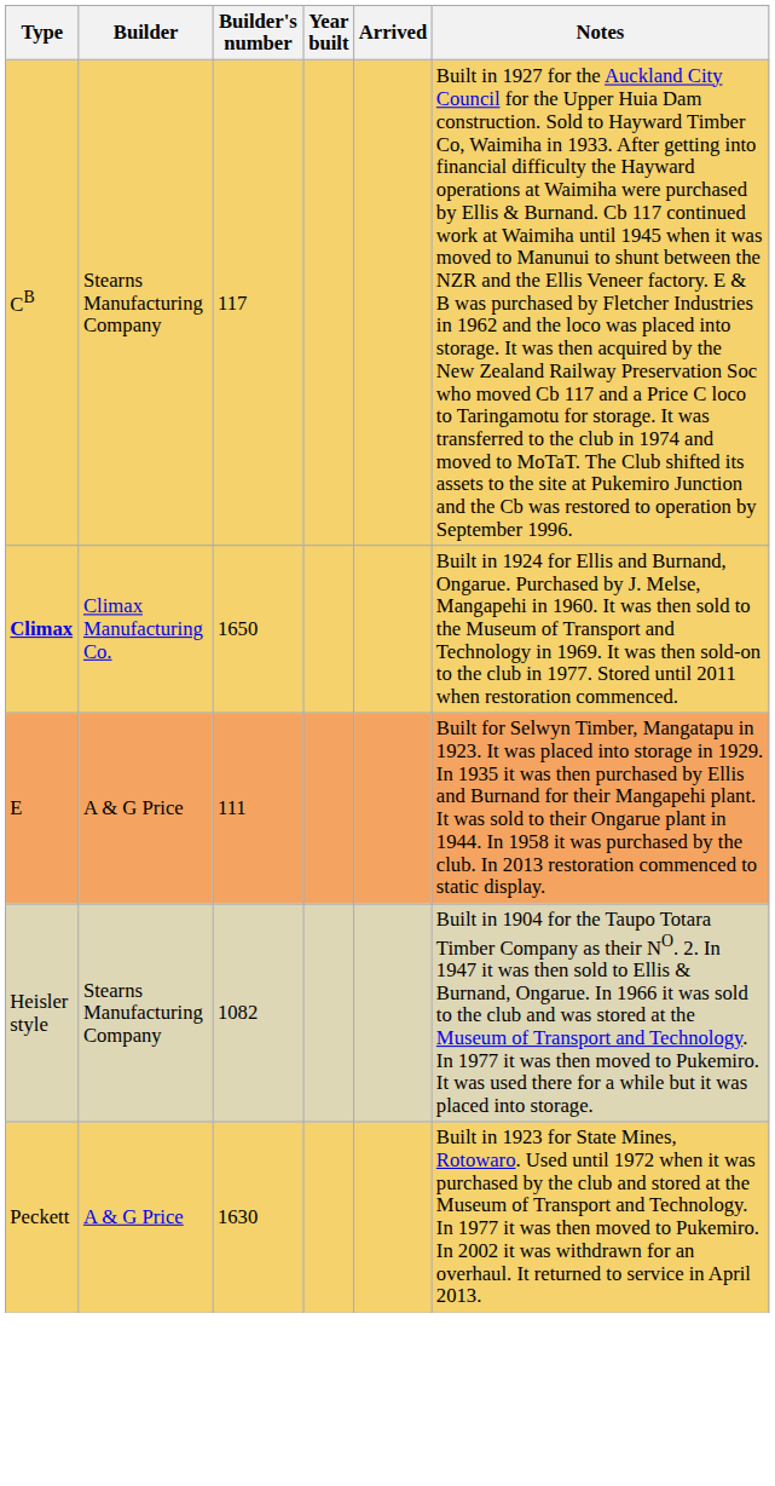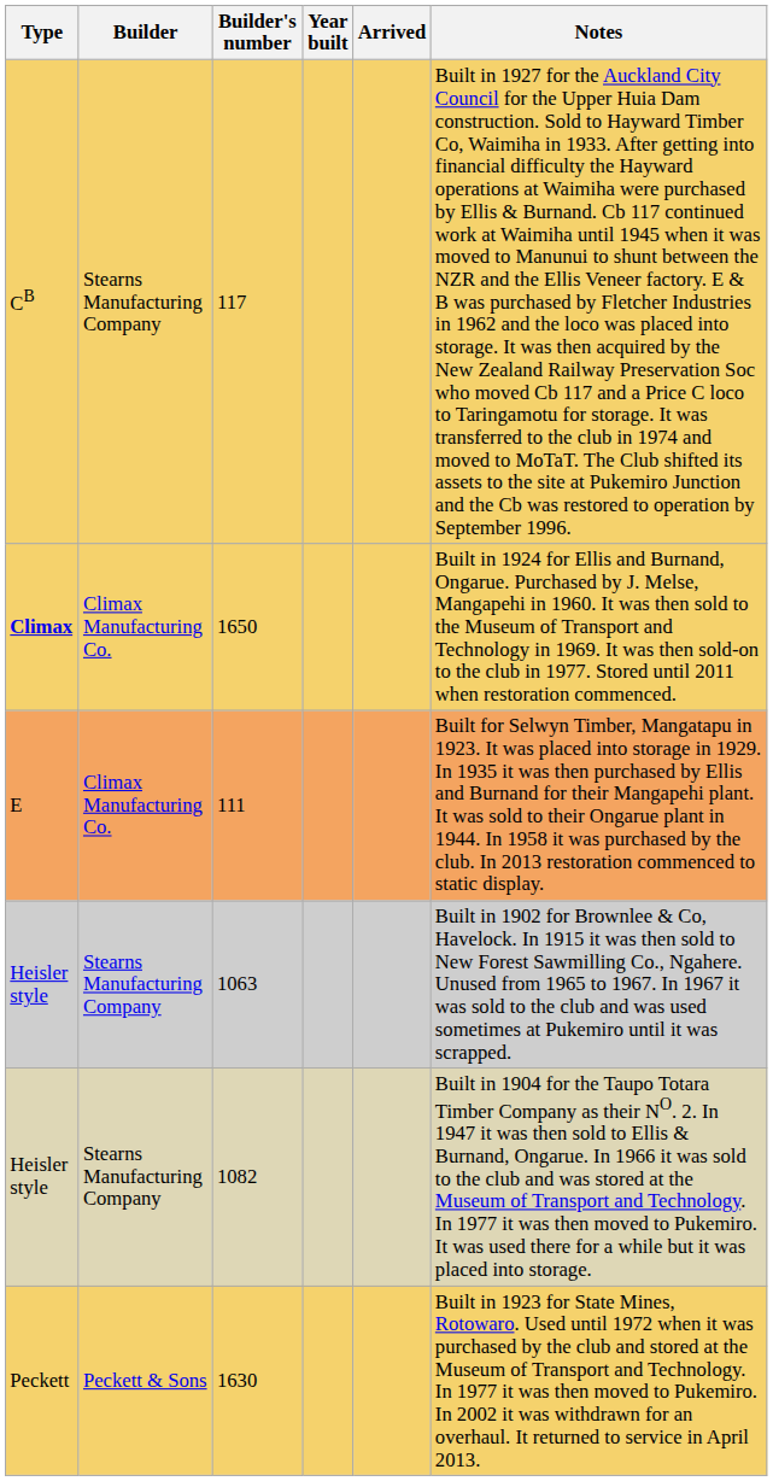111 | Builder: A & G Price -> Climax Manufacturing Co.
+ row: Heisler style | Stearns Manufacturing Company | 1063 | Built in 1902 for Brownlee & Co, Havelock. In 1915 it was then sold to New Forest Sawmilling Co., Ngahere. Unused from 1965 to 1967. In 1967 it was sold to the club and was used sometimes at Pukemiro until it was scrapped.
1630 | Builder: A & G Price -> Peckett & Sons
